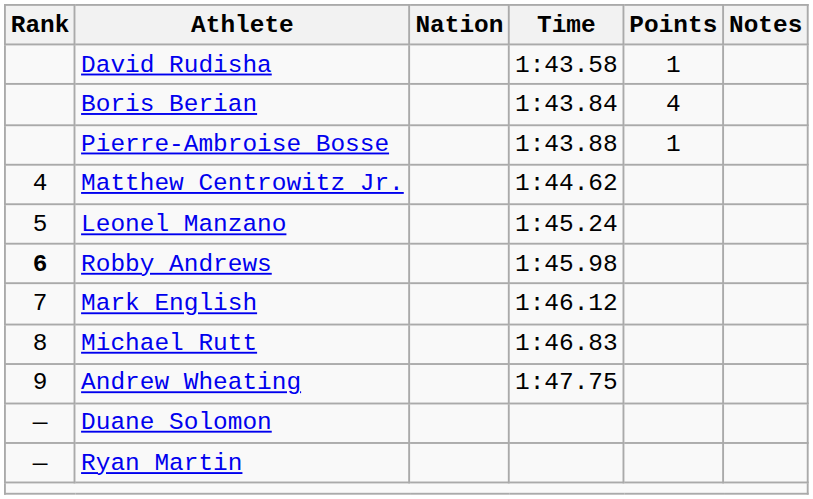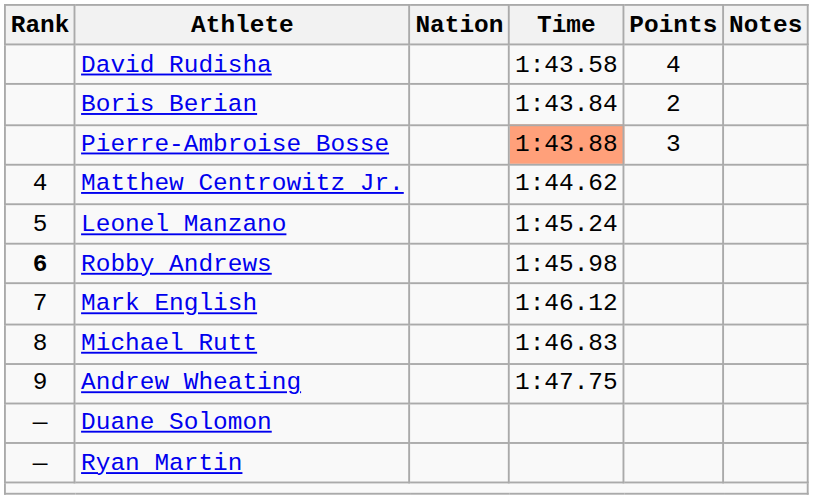David Rudisha | Points: 1 -> 4
Boris Berian | Points: 4 -> 2
Pierre-Ambroise Bosse | Time: no background -> lightsalmon background
Pierre-Ambroise Bosse | Points: 1 -> 3
